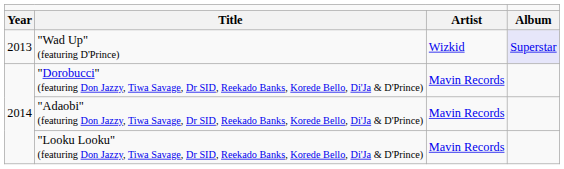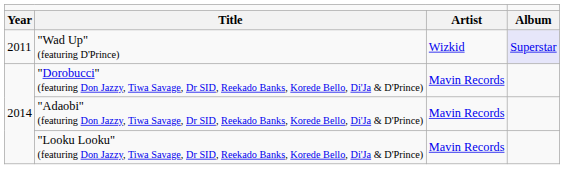"Wad Up" (featuring D'Prince) | column 1: 2013 -> 2011
